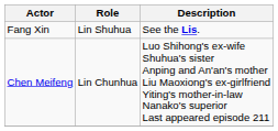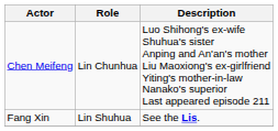rows swapped: Chen Meifeng <-> Fang Xin
